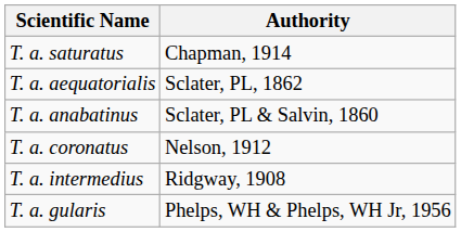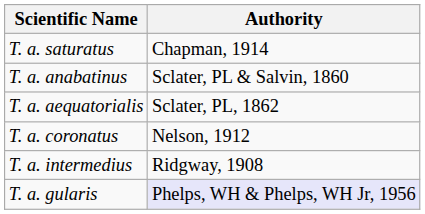rows swapped: T. a. anabatinus <-> T. a. aequatorialis
T. a. gularis | Authority: no background -> lavender background
